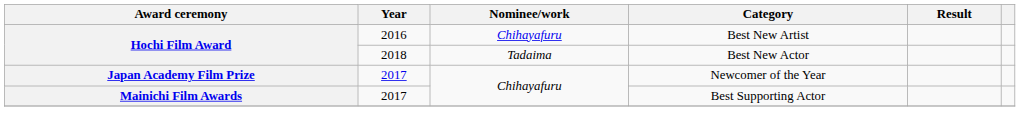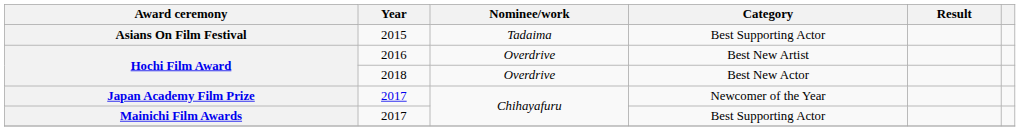+ row: Asians On Film Festival | 2015 | Tadaima | Best Supporting Actor
Hochi Film Award / 2016 | Nominee/work: Chihayafuru -> Overdrive
Hochi Film Award / 2018 | Nominee/work: Tadaima -> Overdrive
